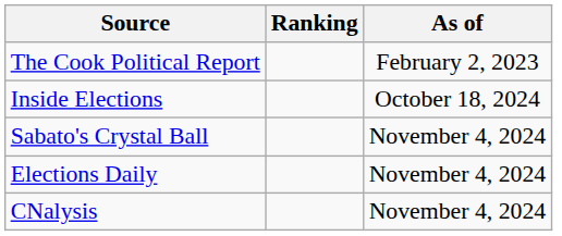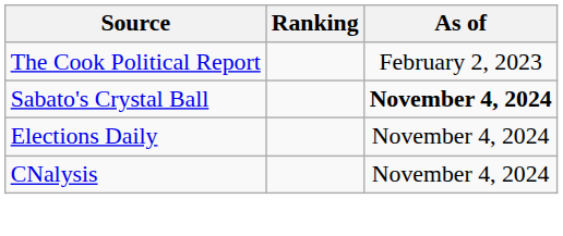- row: Inside Elections | October 18, 2024
Sabato's Crystal Ball | As of: normal -> bold
